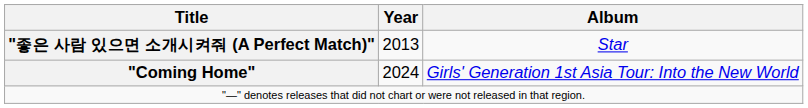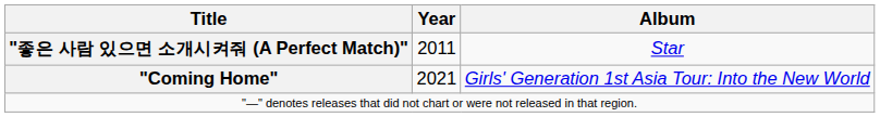"좋은 사람 있으면 소개시켜줘 (A Perfect Match)" | Year: 2013 -> 2011
"Coming Home" | Year: 2024 -> 2021
